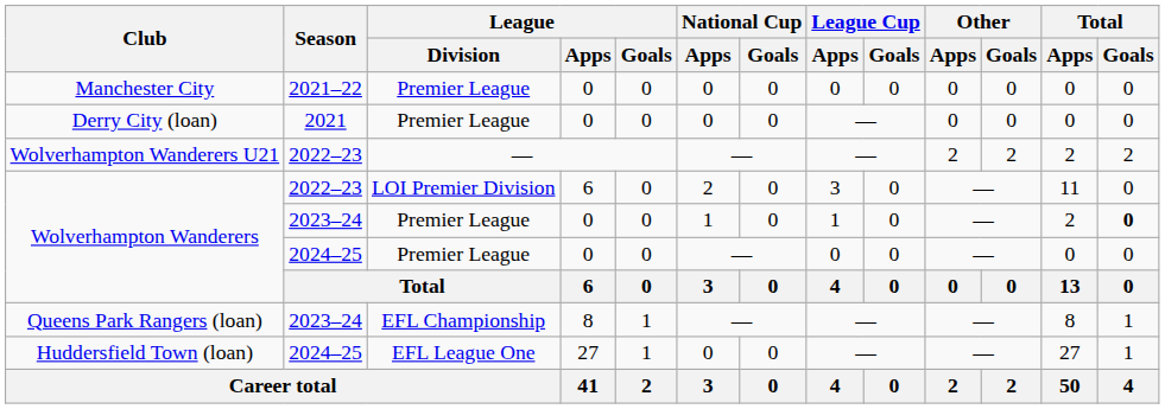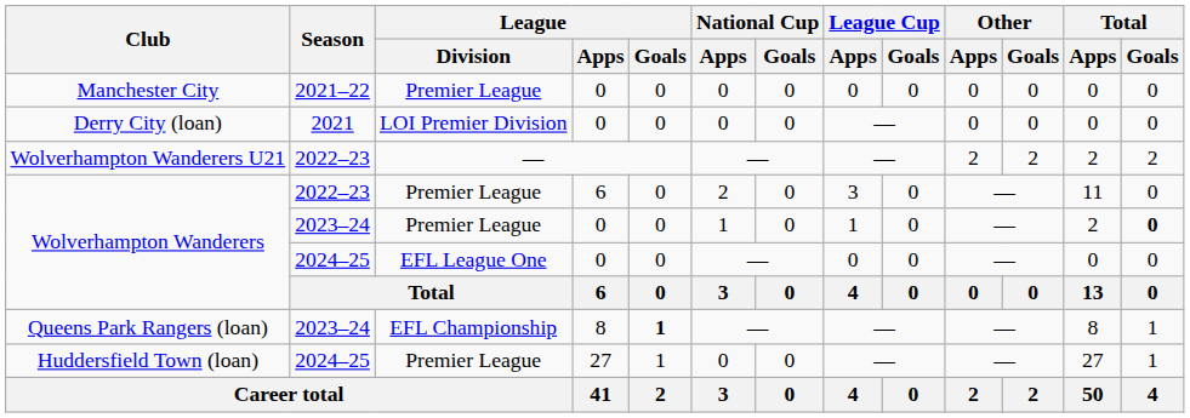Derry City (loan) | League / Division: Premier League -> LOI Premier Division
Wolverhampton Wanderers / 2022–23 | League / Division: LOI Premier Division -> Premier League
Wolverhampton Wanderers / 2024–25 | League / Division: Premier League -> EFL League One
Queens Park Rangers (loan) | League / Goals: normal -> bold
Huddersfield Town (loan) | League / Division: EFL League One -> Premier League
